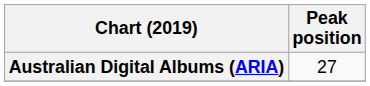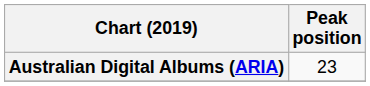Australian Digital Albums (ARIA) | Peak position: 27 -> 23
